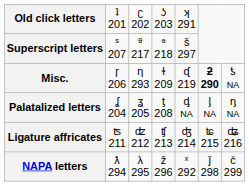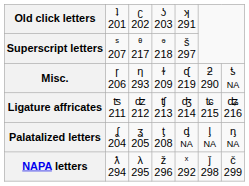Misc. | column 6: bold -> normal
rows swapped: Palatalized letters <-> Ligature affricates
